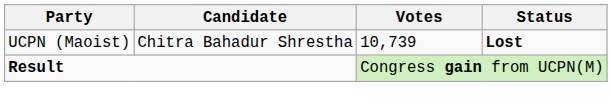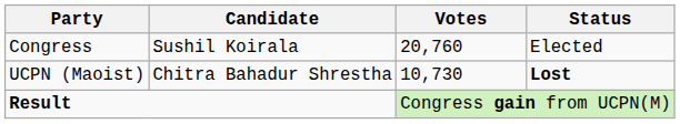+ row: Congress | Sushil Koirala | 20,760 | Elected
UCPN (Maoist) | Votes: 10,739 -> 10,730
